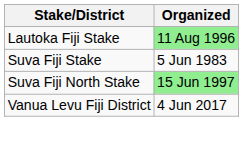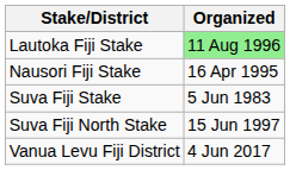+ row: Nausori Fiji Stake | 16 Apr 1995
Suva Fiji North Stake | Organized: lightgreen background -> no background
